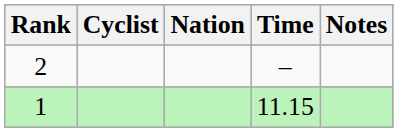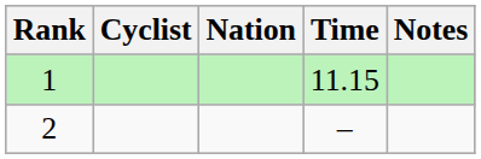rows swapped: 1 <-> 2
